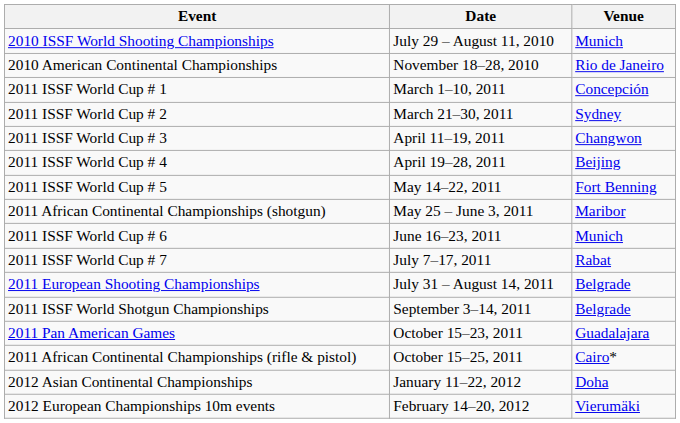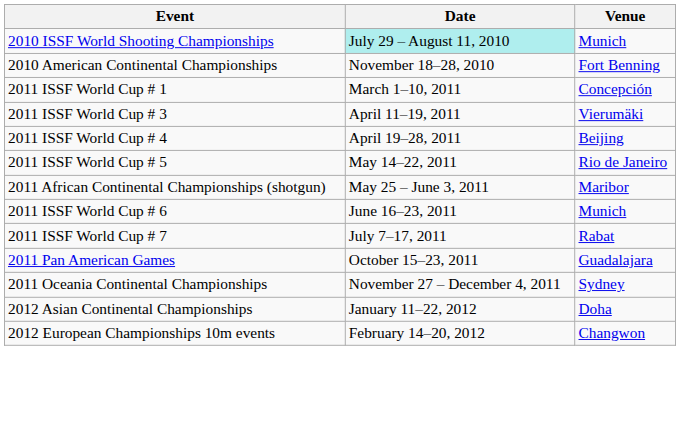2010 ISSF World Shooting Championships | Date: no background -> paleturquoise background
2010 American Continental Championships | Venue: Rio de Janeiro -> Fort Benning
- row: 2011 ISSF World Cup # 2 | March 21–30, 2011 | Sydney
2011 ISSF World Cup # 3 | Venue: Changwon -> Vierumäki
2011 ISSF World Cup # 5 | Venue: Fort Benning -> Rio de Janeiro
- row: 2011 European Shooting Championships | July 31 – August 14, 2011 | Belgrade
- row: 2011 ISSF World Shotgun Championships | September 3–14, 2011 | Belgrade
- row: 2011 African Continental Championships (rifle & pistol) | October 15–25, 2011 | Cairo*
+ row: 2011 Oceania Continental Championships | November 27 – December 4, 2011 | Sydney
2012 European Championships 10m events | Venue: Vierumäki -> Changwon
